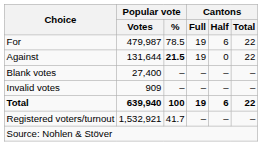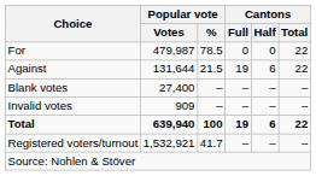For | Cantons / Full: 19 -> 0
For | Cantons / Half: 6 -> 0
Against | Popular vote / %: bold -> normal
Against | Cantons / Half: 0 -> 6
